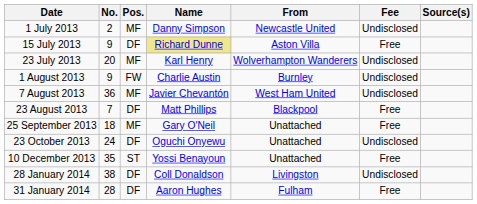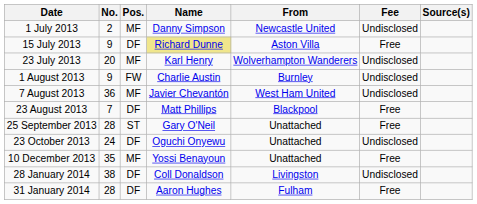25 September 2013 | No.: 18 -> 28
25 September 2013 | Pos.: MF -> ST
10 December 2013 | Pos.: ST -> MF
